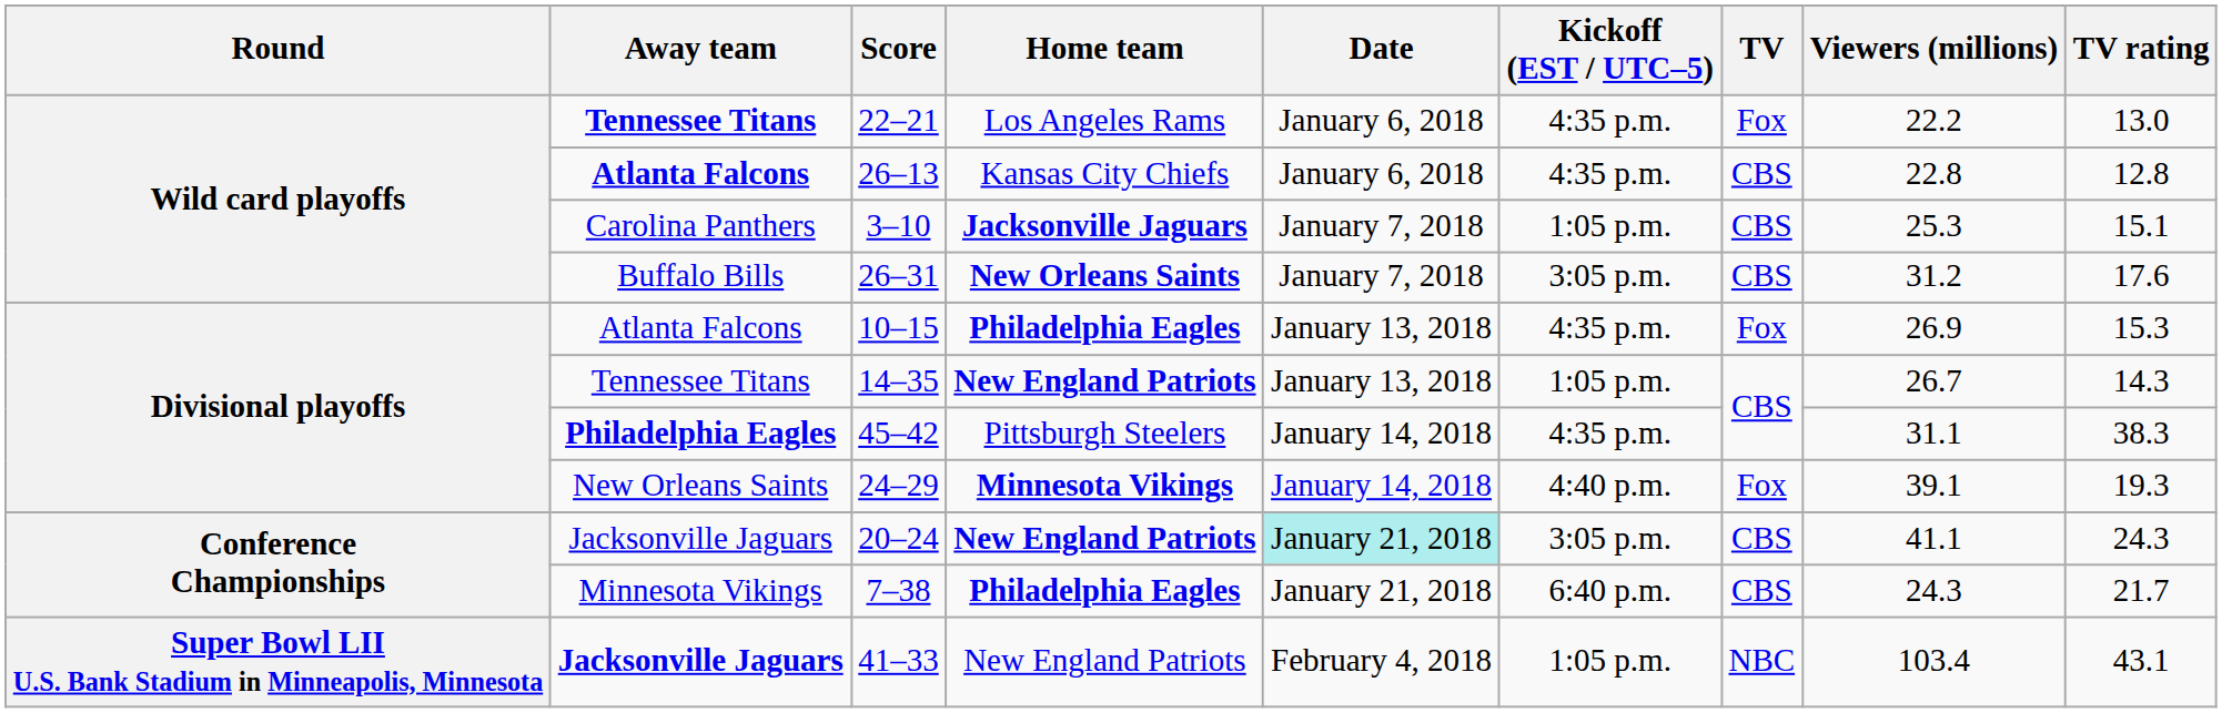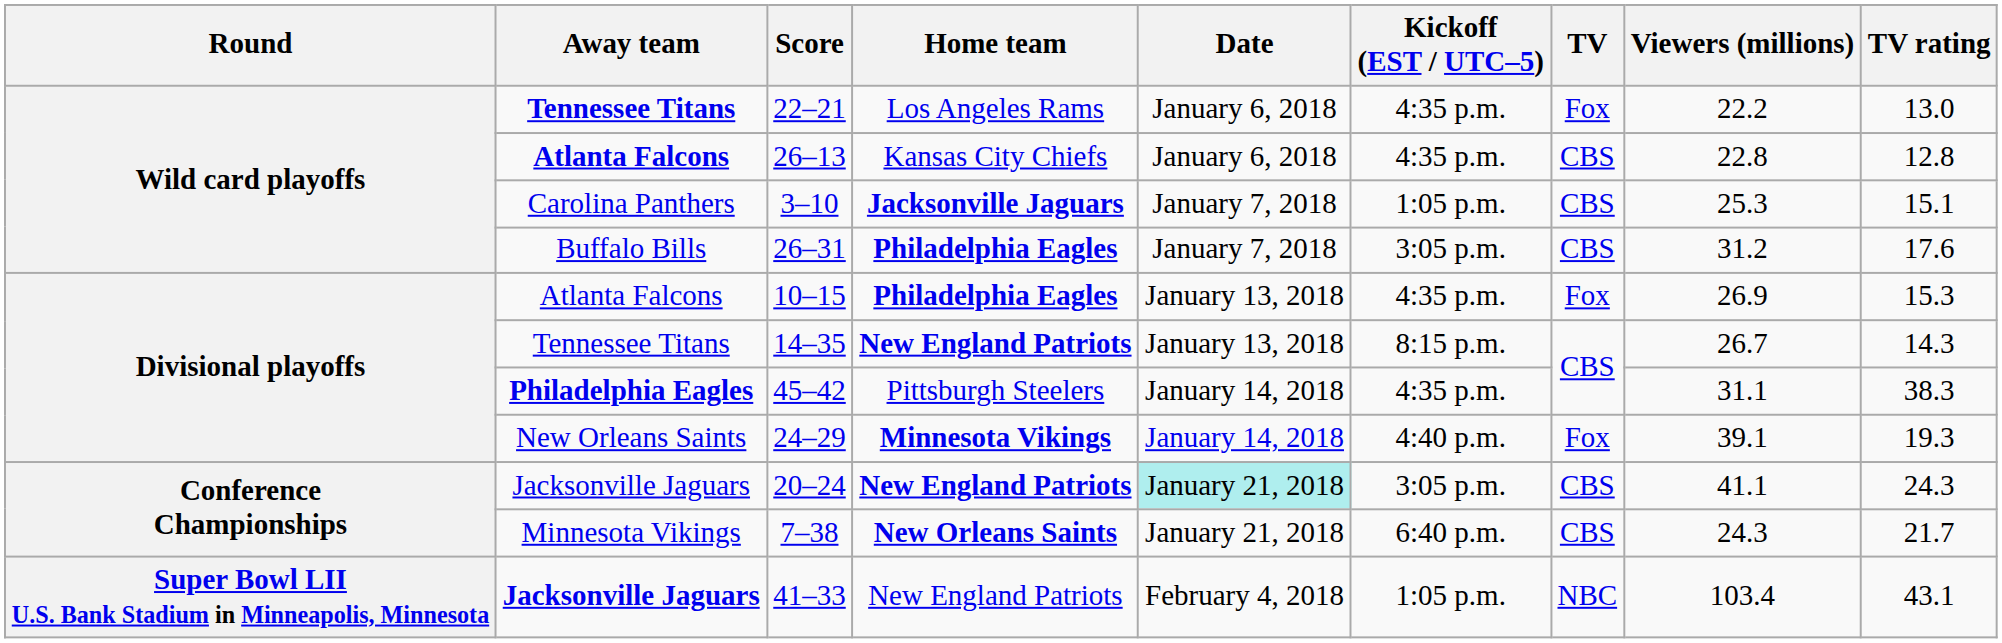26–31 | Home team: New Orleans Saints -> Philadelphia Eagles
14–35 | Kickoff (EST / UTC–5): 1:05 p.m. -> 8:15 p.m.
7–38 | Home team: Philadelphia Eagles -> New Orleans Saints
